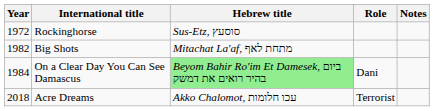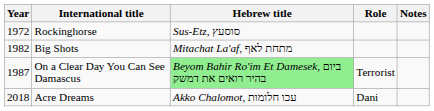On a Clear Day You Can See Damascus | Year: 1984 -> 1987
On a Clear Day You Can See Damascus | Role: Dani -> Terrorist
Acre Dreams | Role: Terrorist -> Dani
